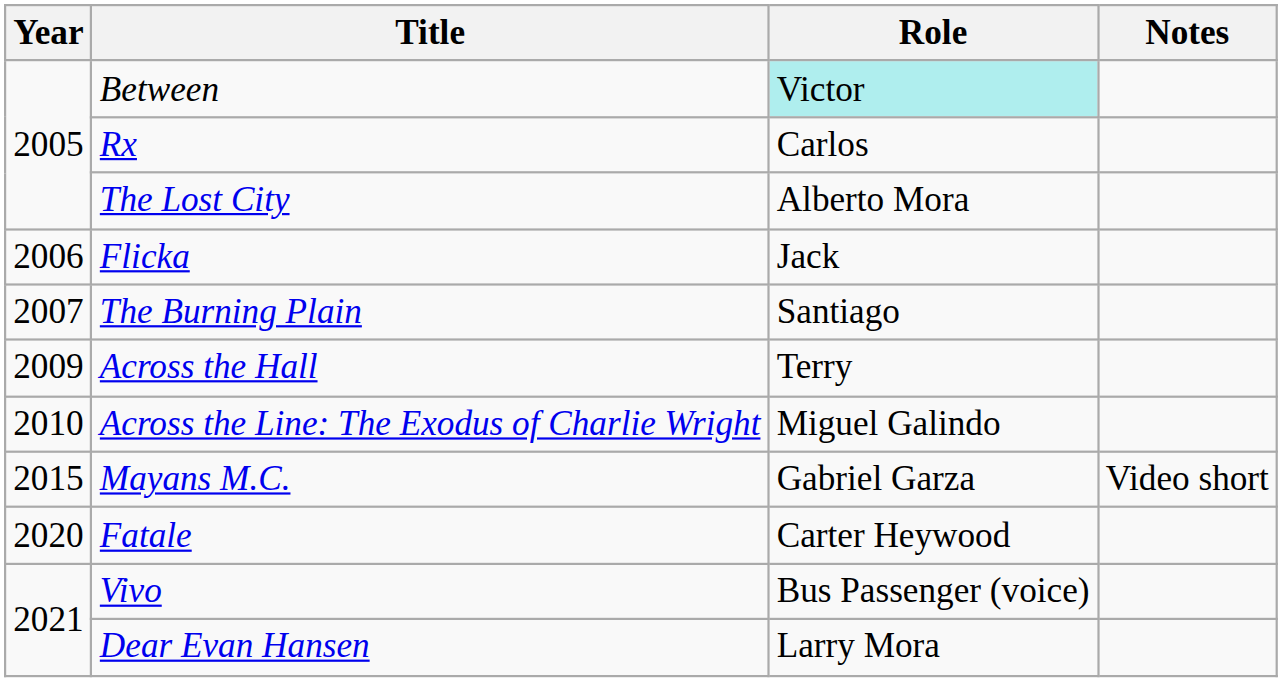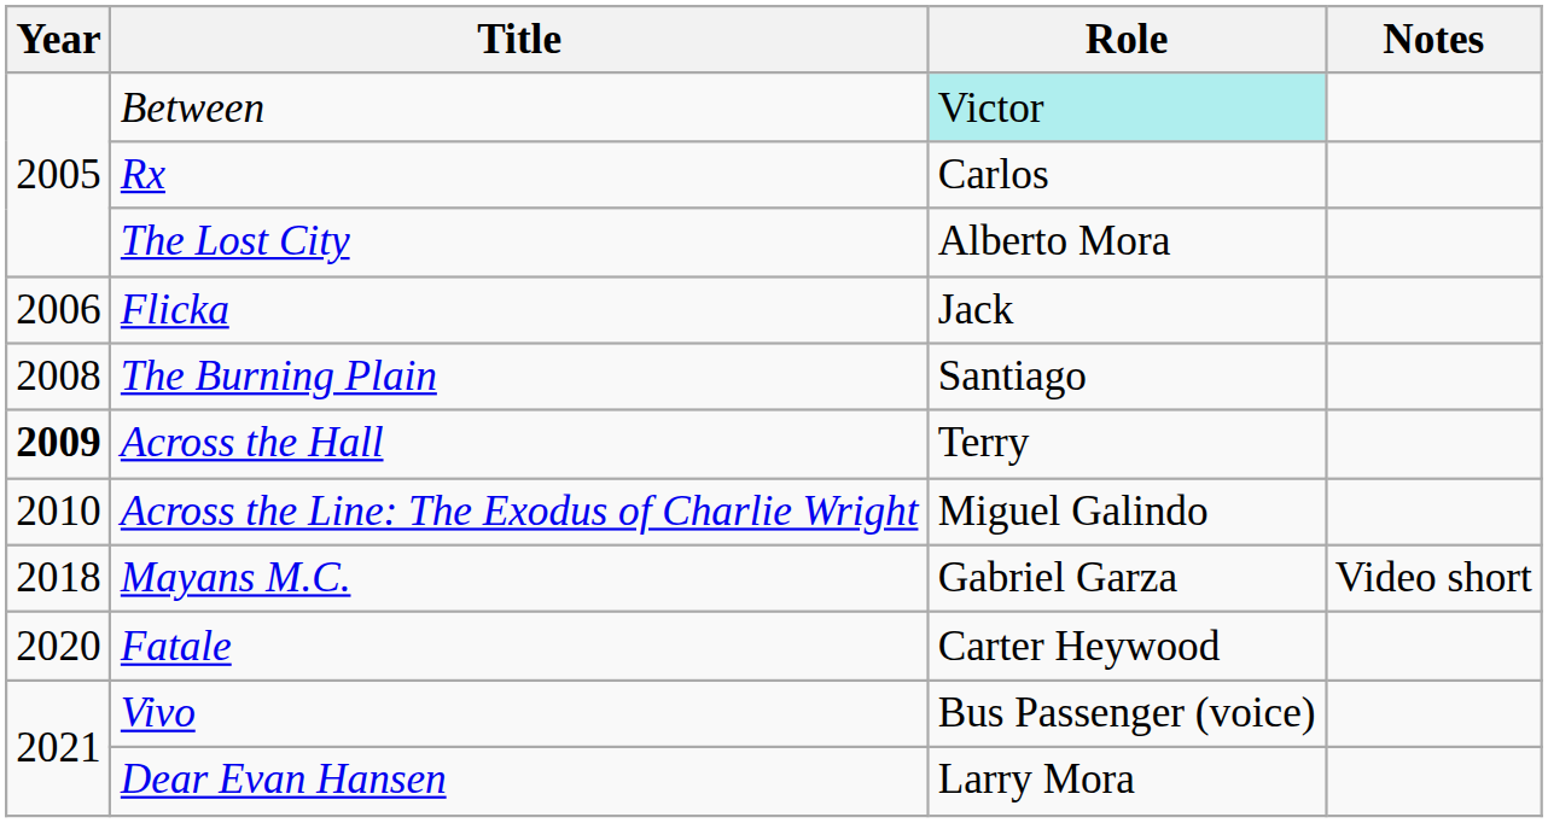The Burning Plain | Year: 2007 -> 2008
Across the Hall | Year: normal -> bold
Mayans M.C. | Year: 2015 -> 2018
